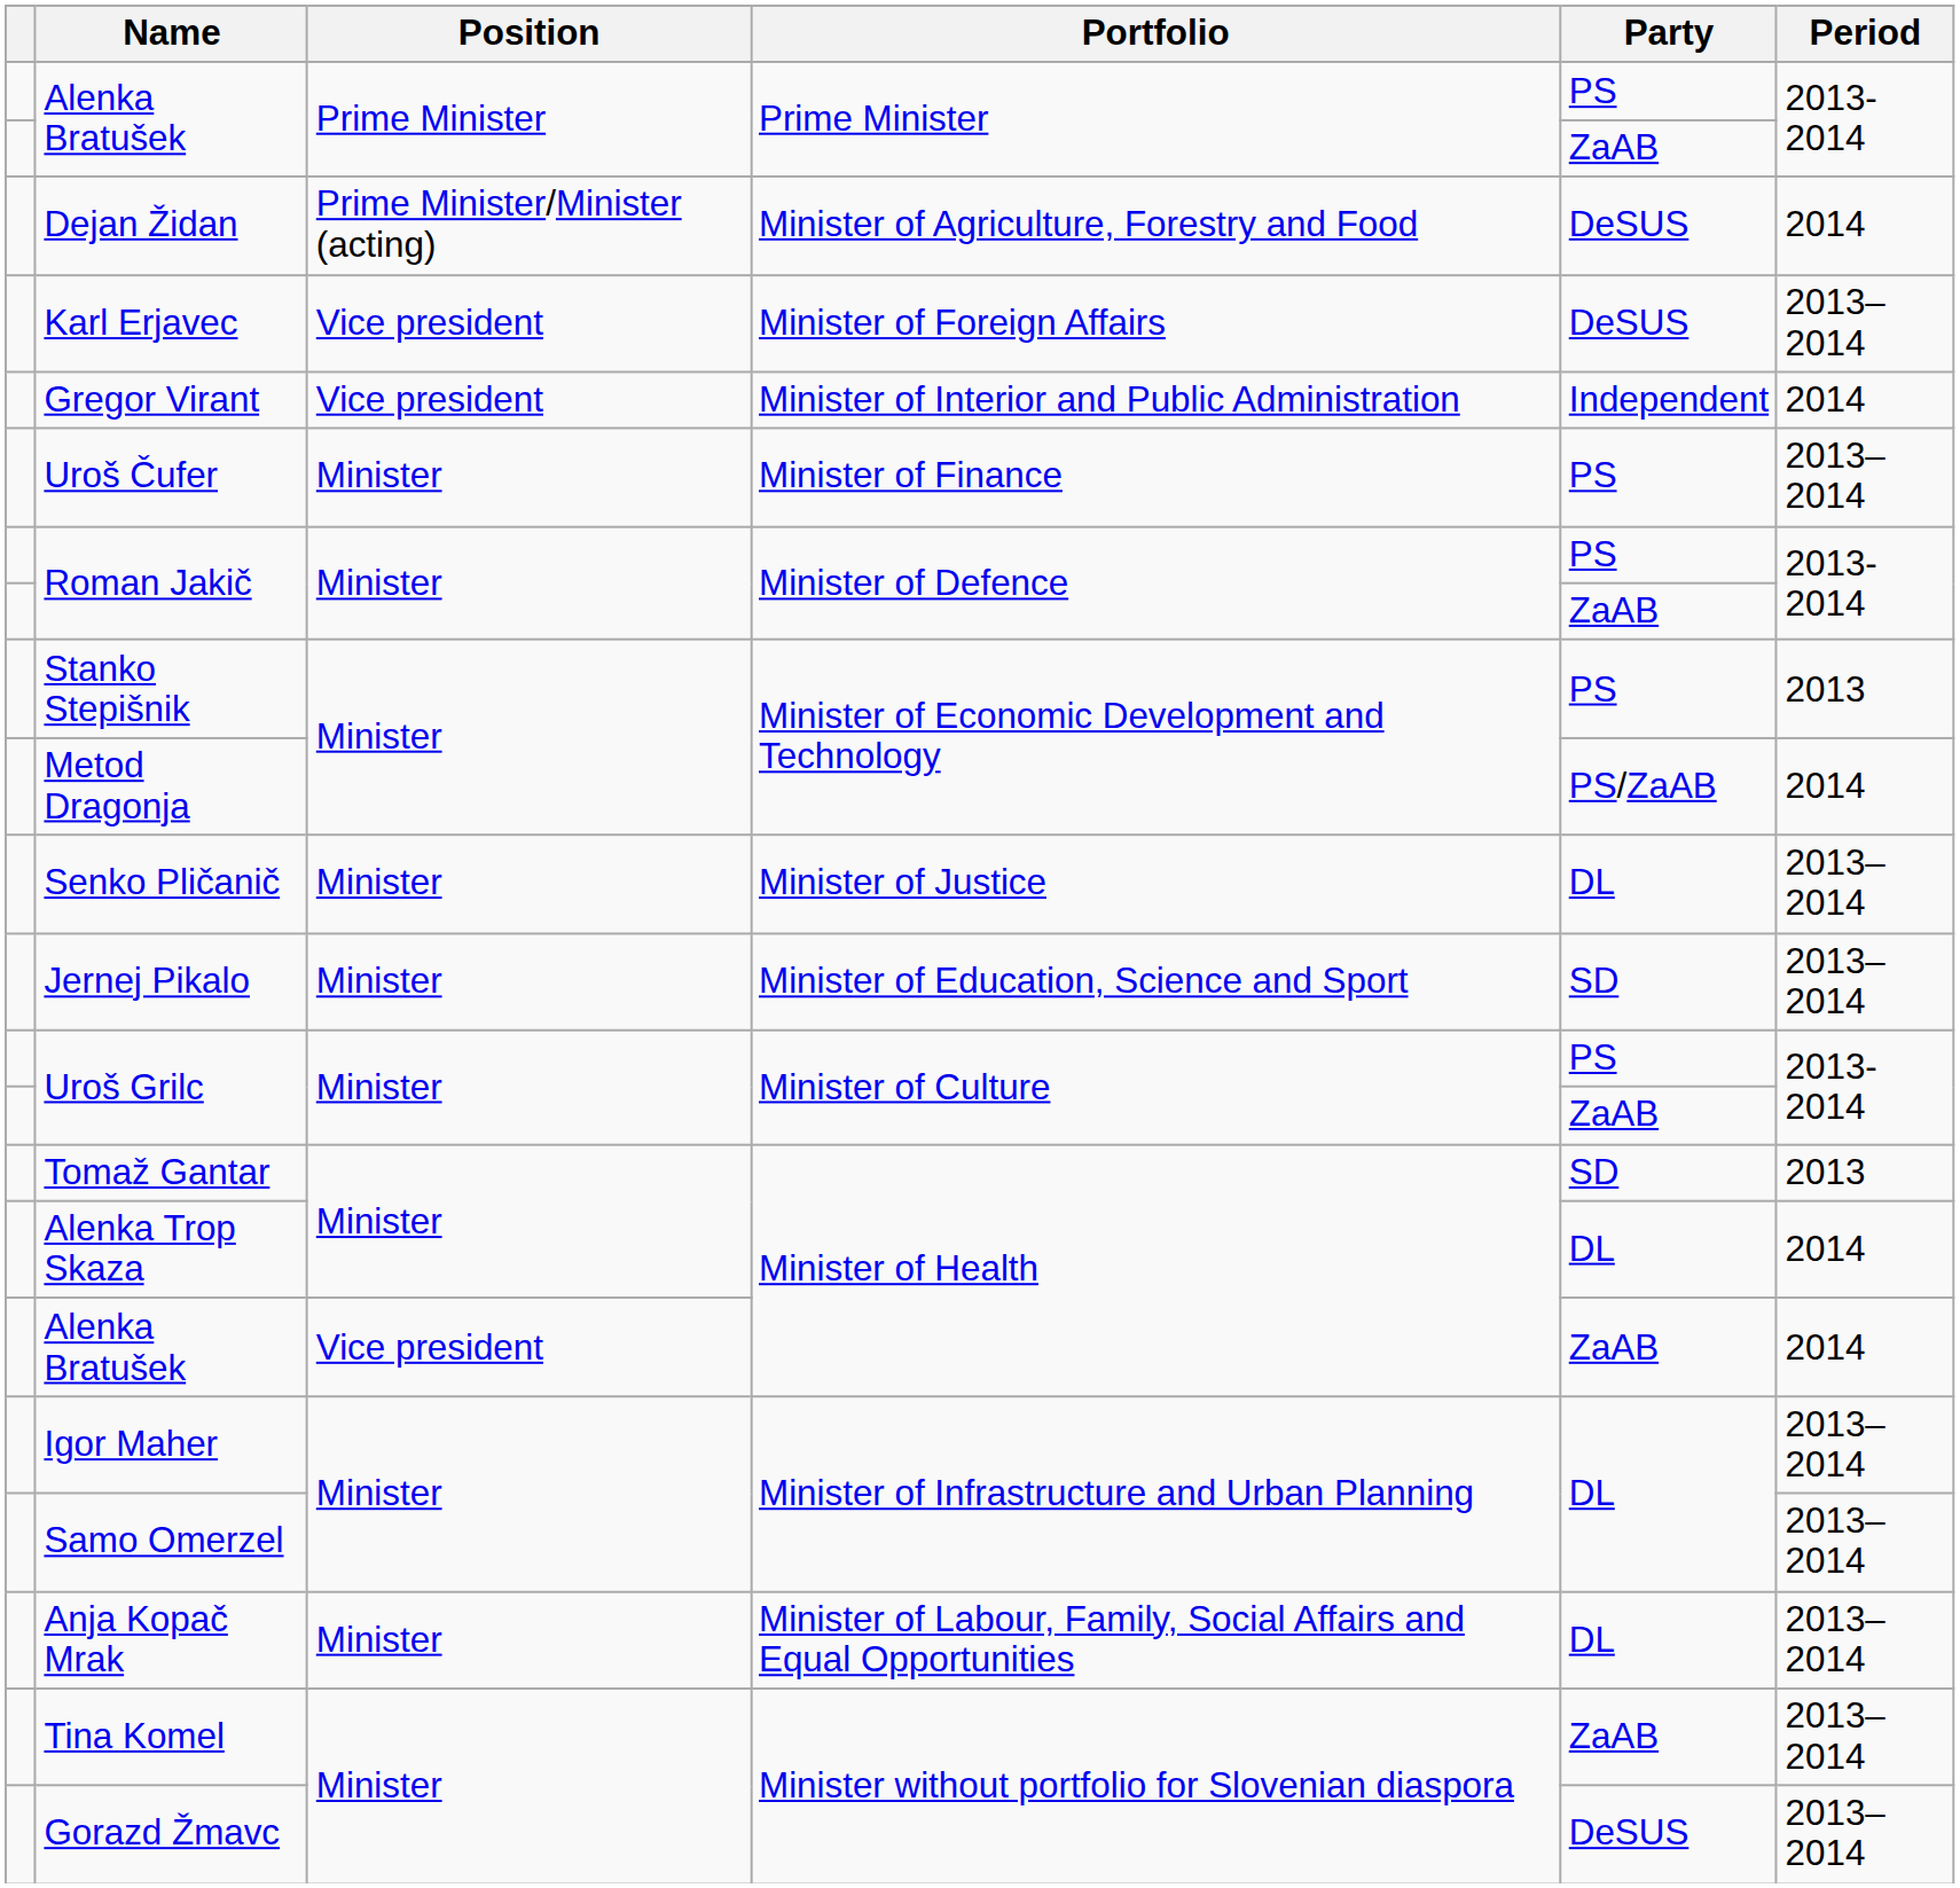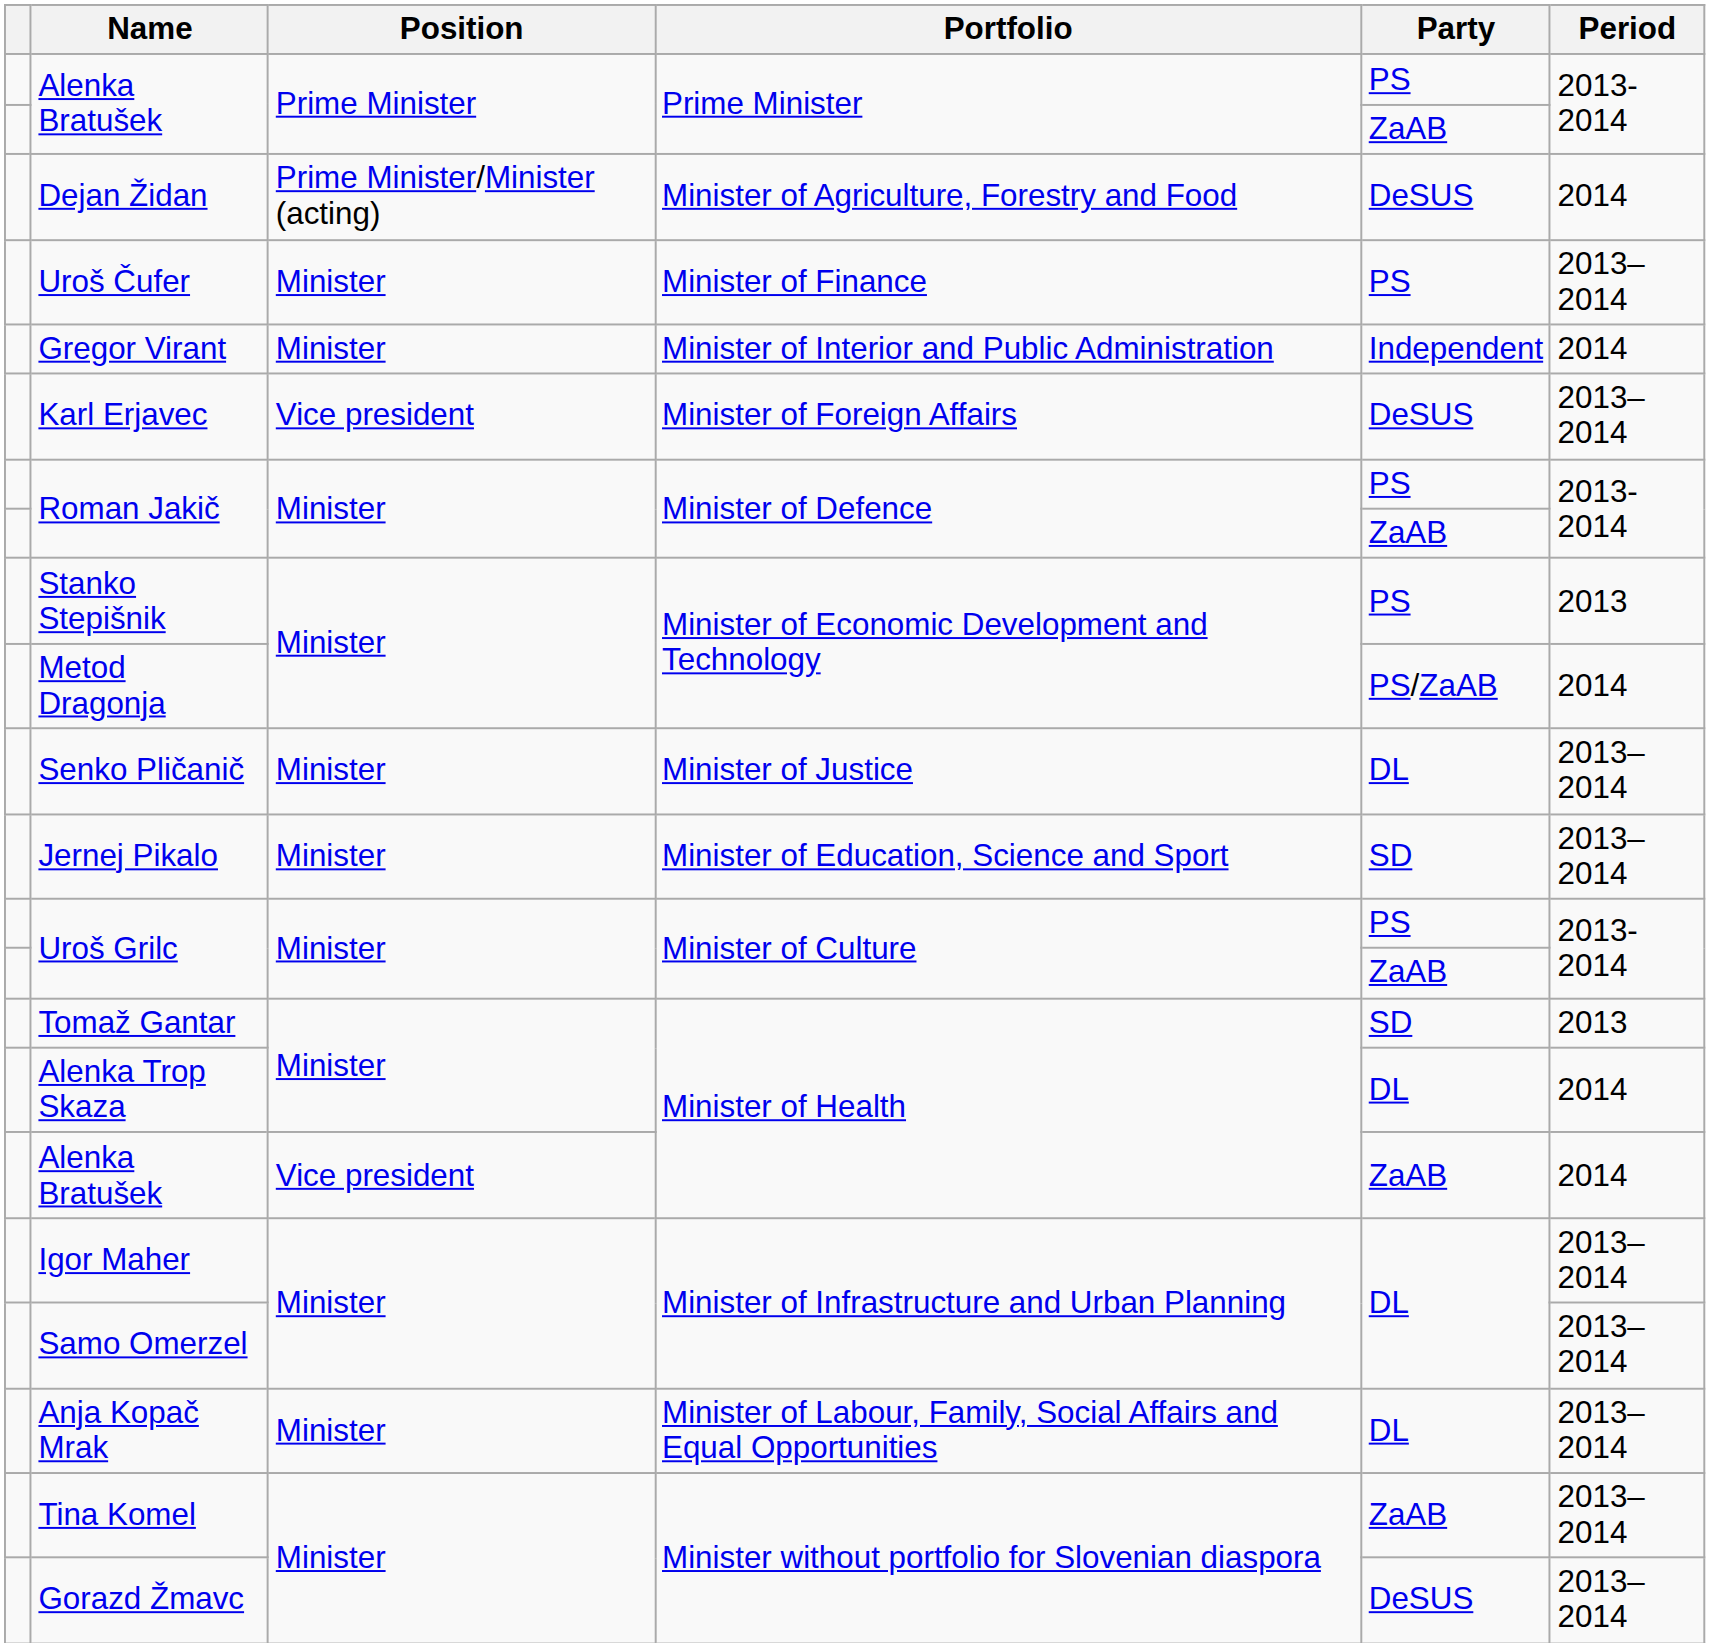rows swapped: Karl Erjavec <-> Uroš Čufer
Gregor Virant | Position: Vice president -> Minister
